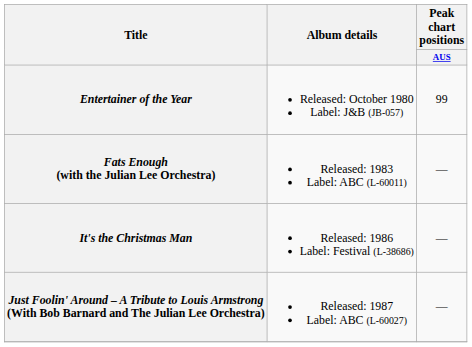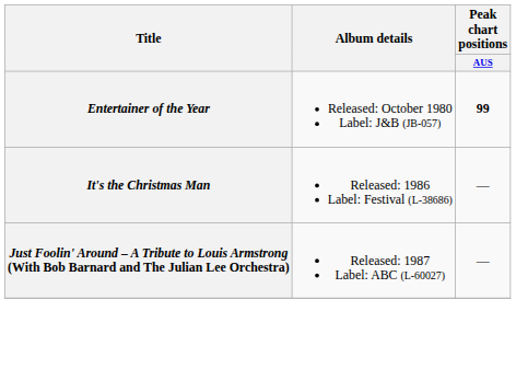Entertainer of the Year | Peak chart positions / AUS: normal -> bold
- row: Fats Enough (with the Julian Lee Orchestra) | Released: 1983 Label: ABC (L-60011) | —
